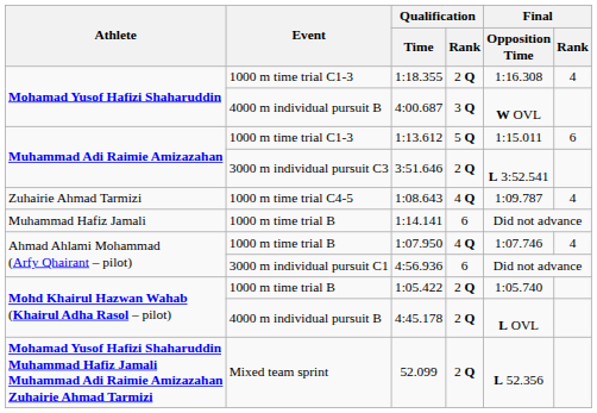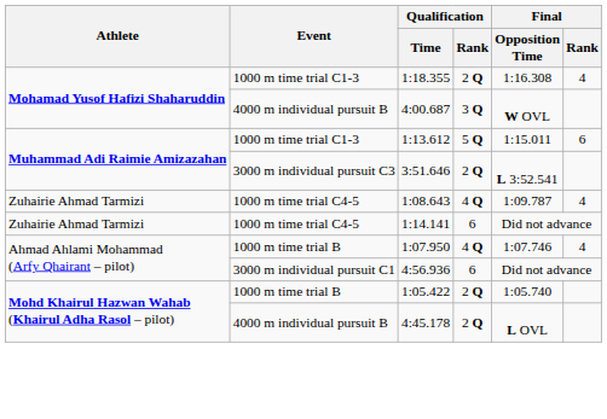1:14.141 | Athlete: Muhammad Hafiz Jamali -> Zuhairie Ahmad Tarmizi
1:14.141 | Event: 1000 m time trial B -> 1000 m time trial C4-5
- row: Mohamad Yusof Hafizi Shaharuddin Muhammad Hafiz Jamali Muhammad Adi Raimie Amizazahan Zuhairie Ahmad Tarmizi | Mixed team sprint | 52.099 | 2 Q | L 52.356
